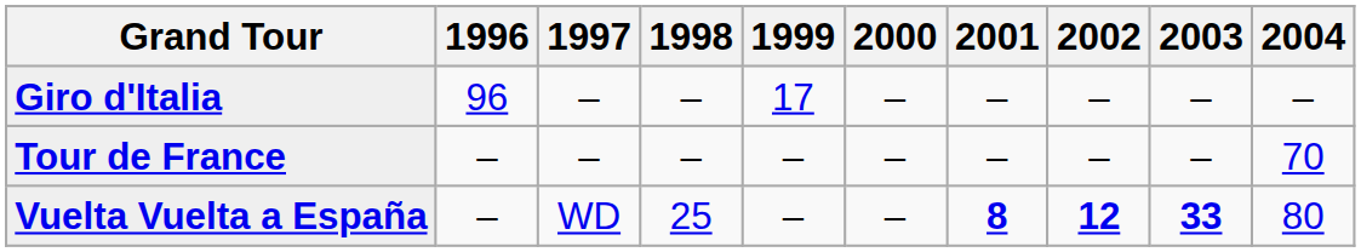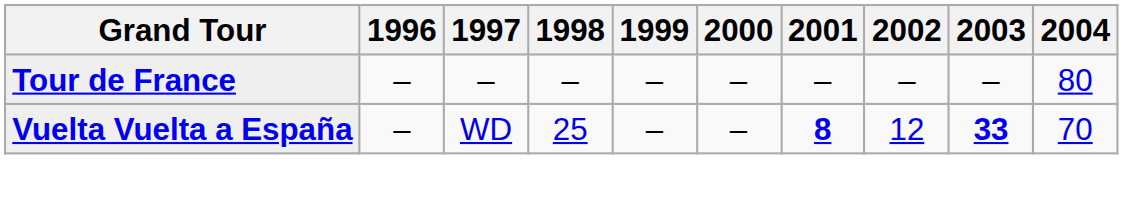- row: Giro d'Italia | 96 | – | – | 17 | – | – | – | – | –
Tour de France | 2004: 70 -> 80
Vuelta Vuelta a España | 2002: bold -> normal
Vuelta Vuelta a España | 2004: 80 -> 70
